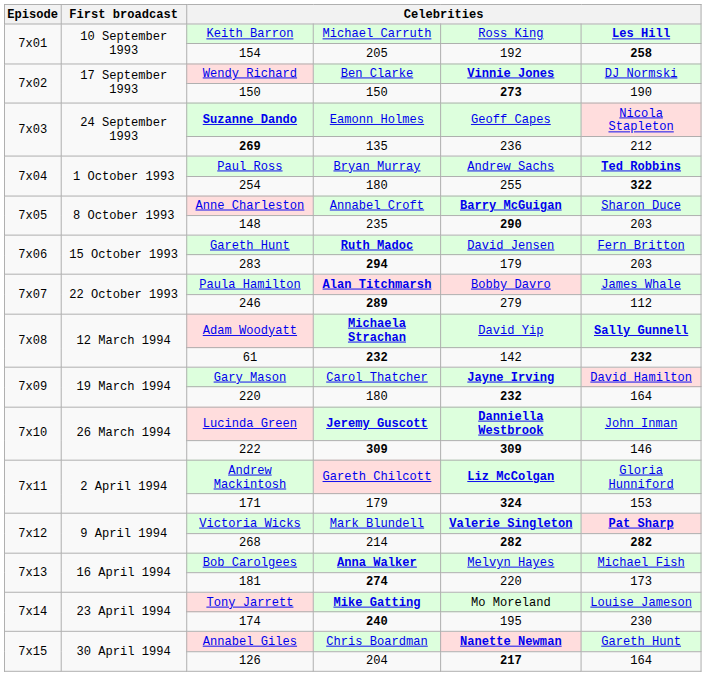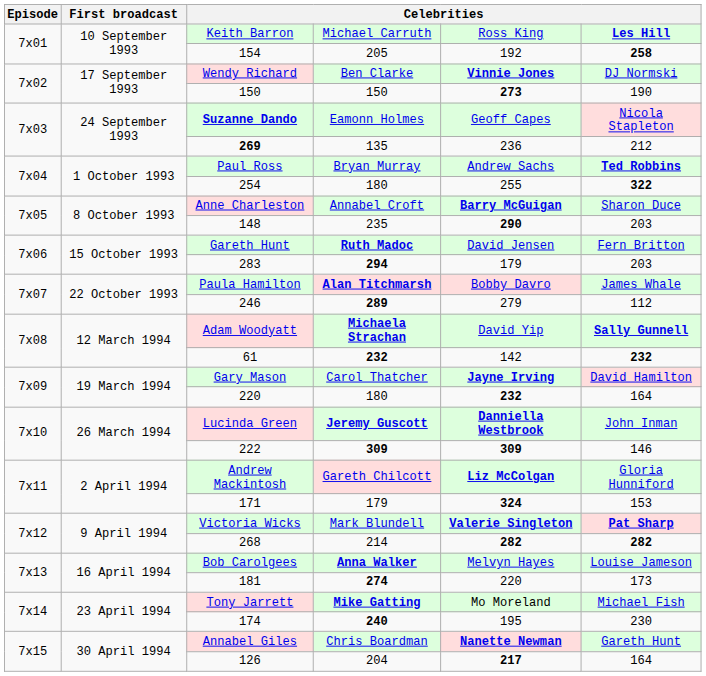Bob Carolgees | column 6: Michael Fish -> Louise Jameson
Tony Jarrett | column 6: Louise Jameson -> Michael Fish
